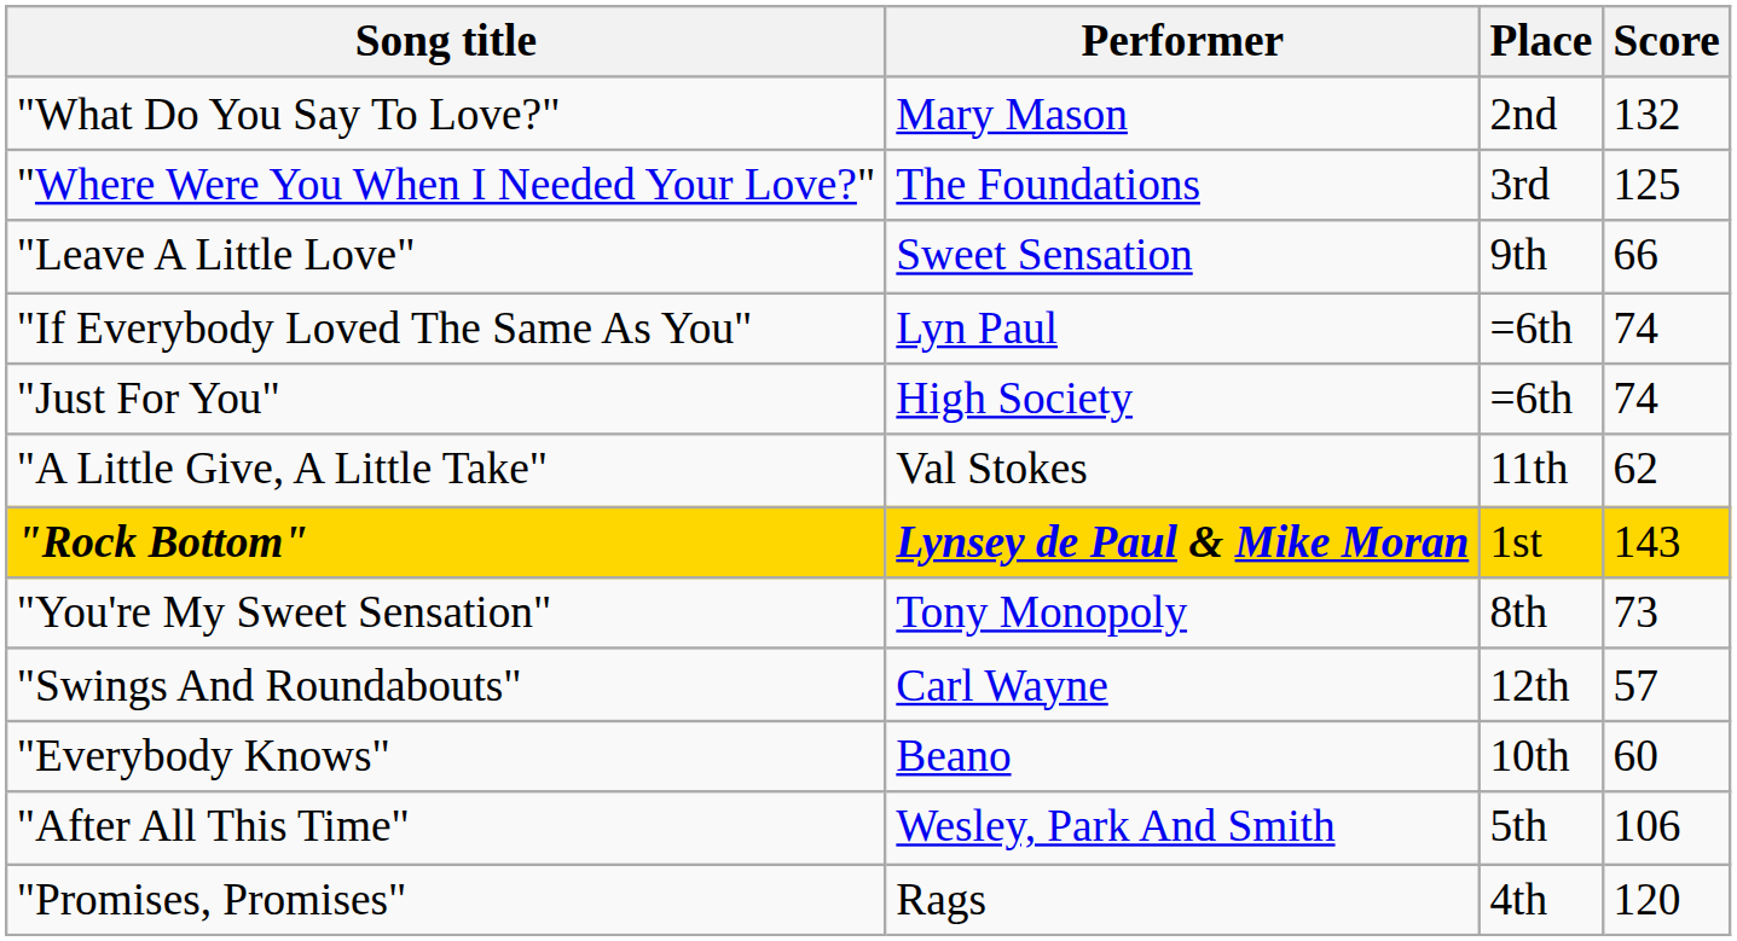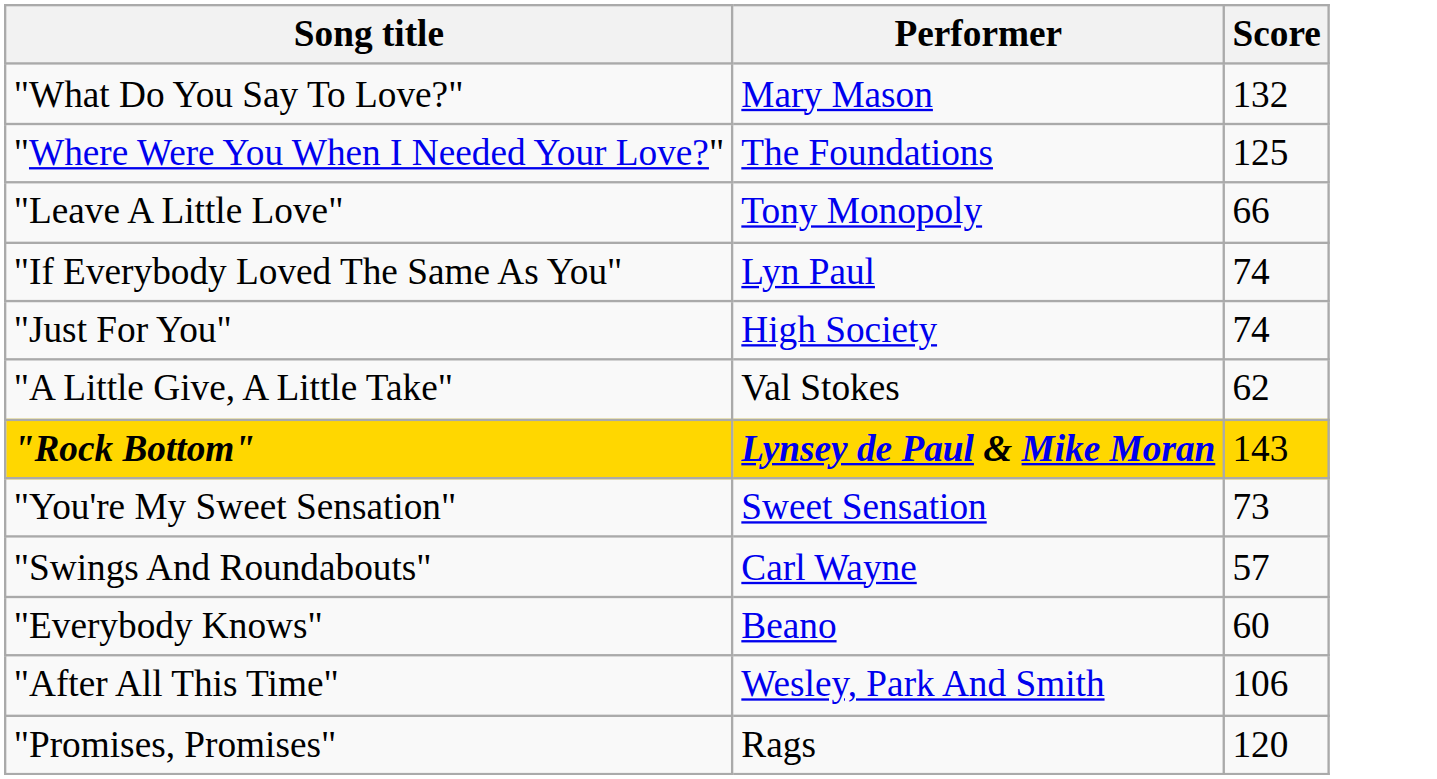- column: Place | 2nd | 3rd | 9th | =6th | =6th | 11th | 1st | 8th | 12th | 10th | 5th | 4th
"Leave A Little Love" | Performer: Sweet Sensation -> Tony Monopoly
"You're My Sweet Sensation" | Performer: Tony Monopoly -> Sweet Sensation
